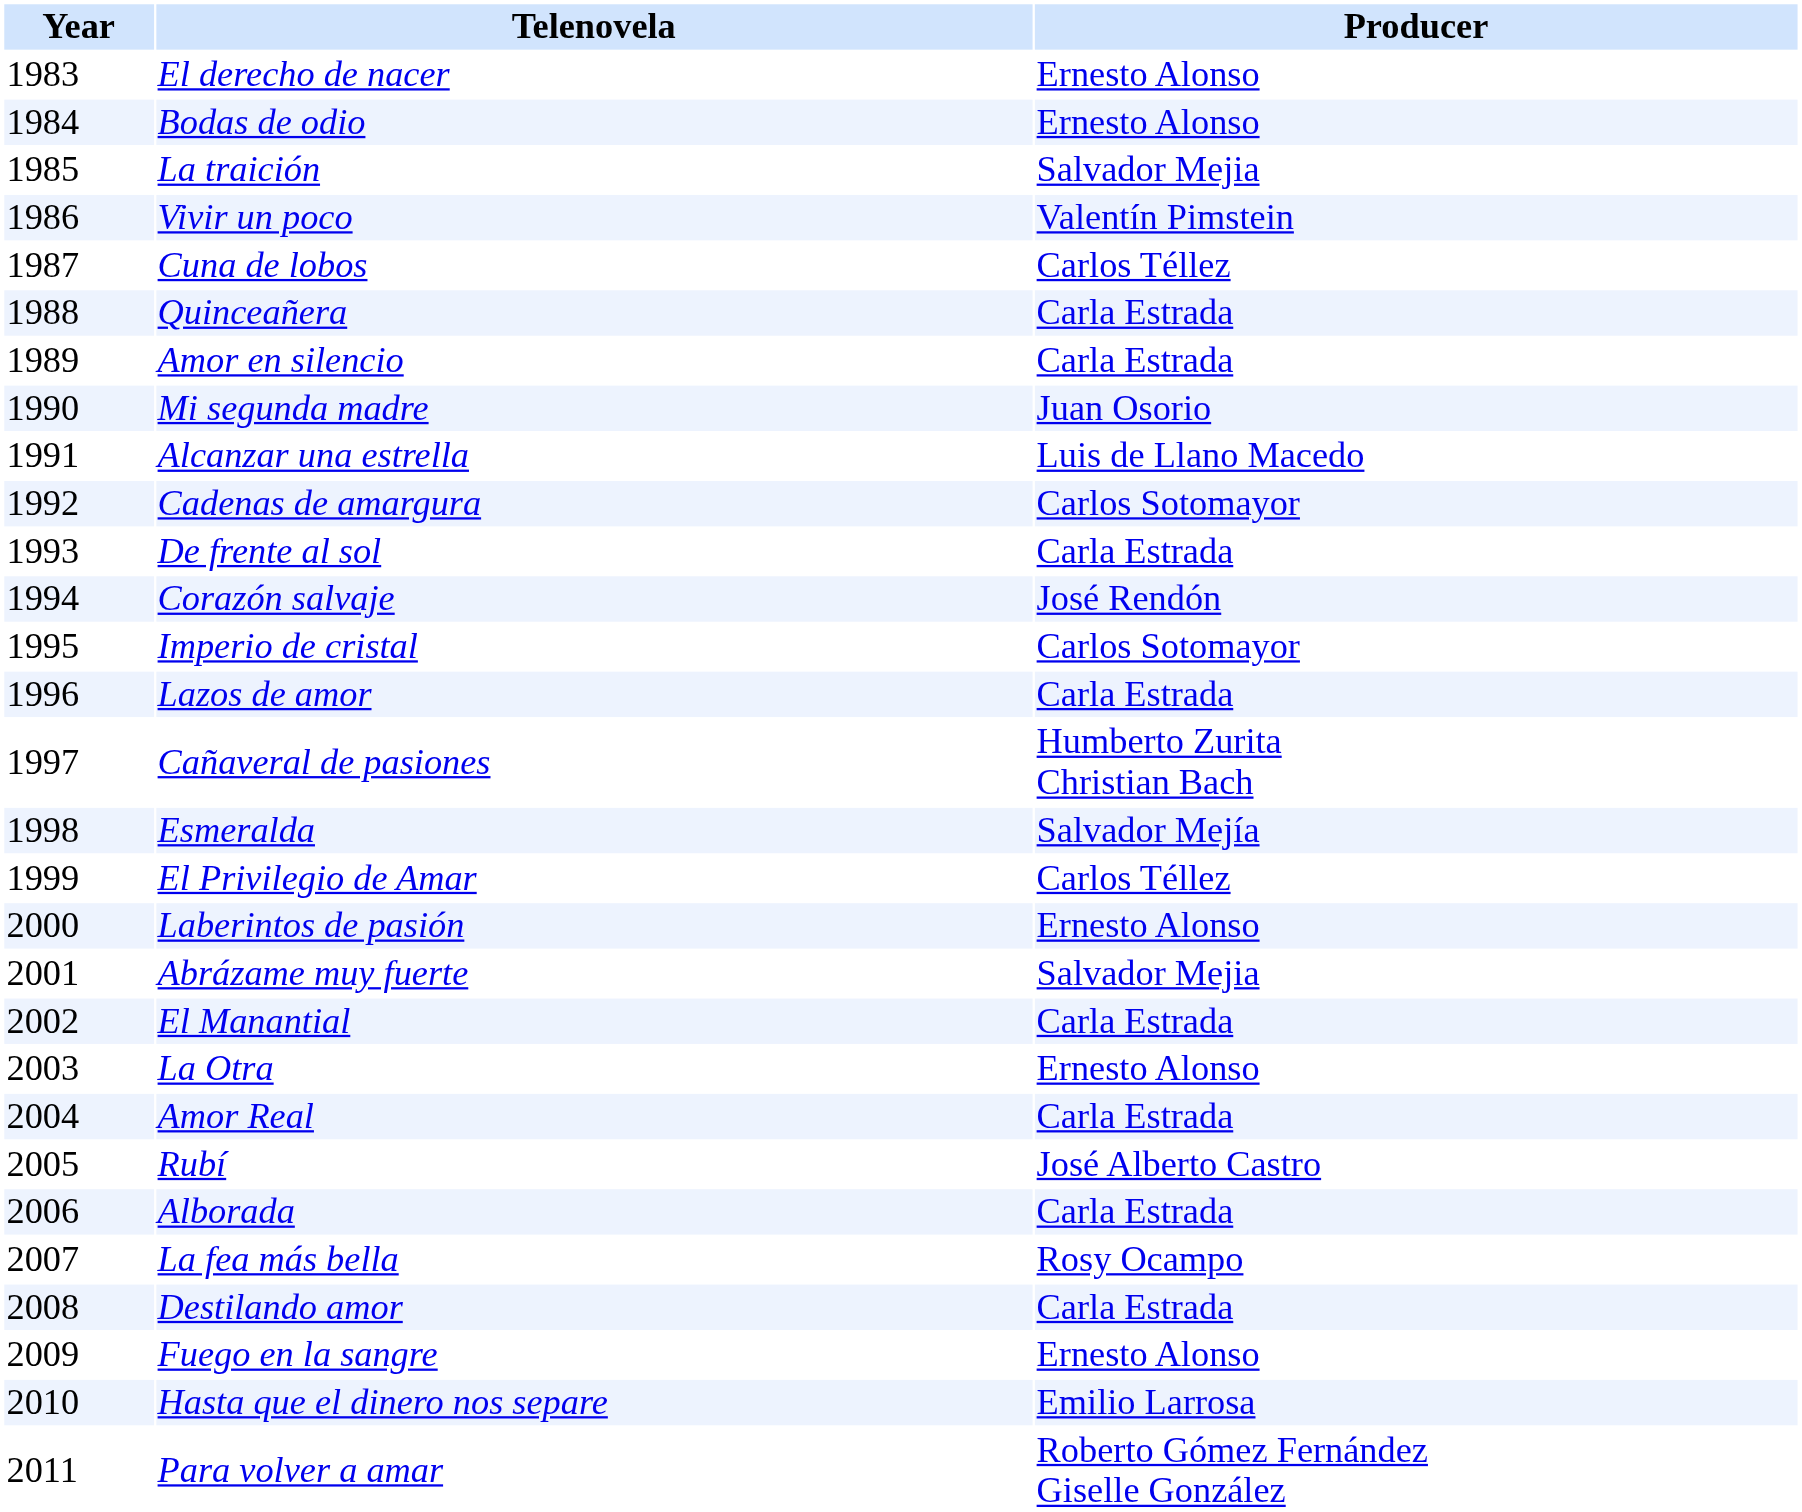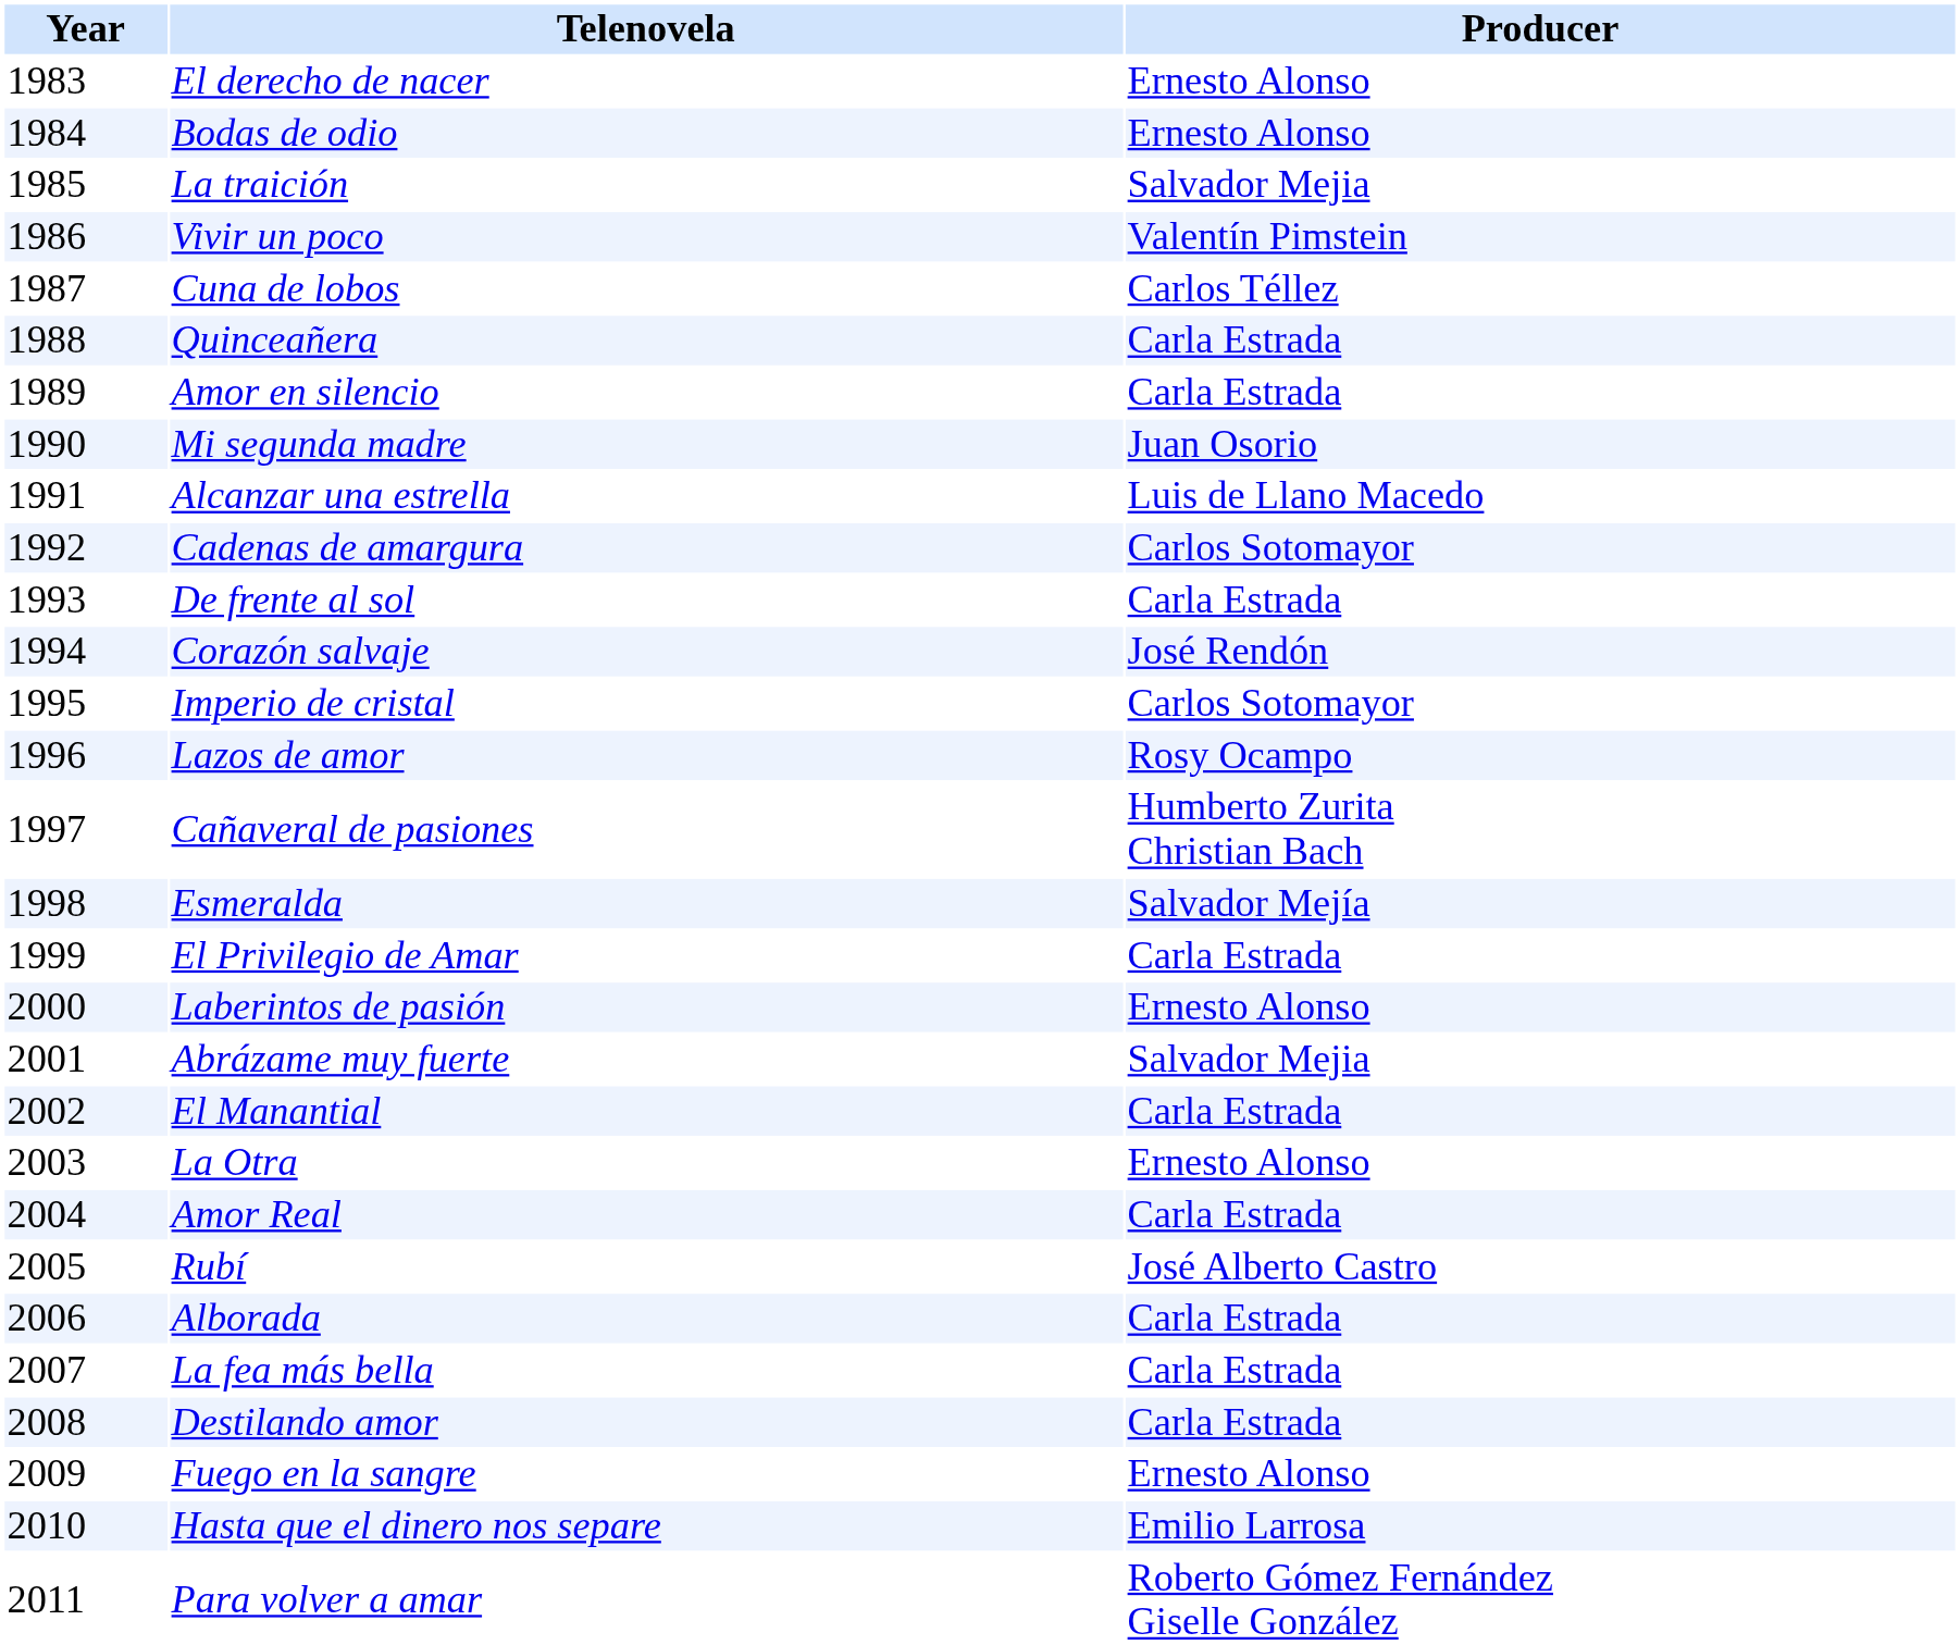Lazos de amor | Producer: Carla Estrada -> Rosy Ocampo
El Privilegio de Amar | Producer: Carlos Téllez -> Carla Estrada
La fea más bella | Producer: Rosy Ocampo -> Carla Estrada
